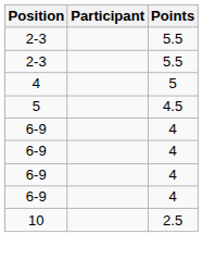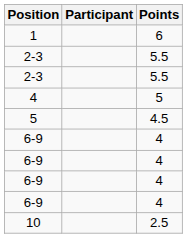+ row: 1 | 6
